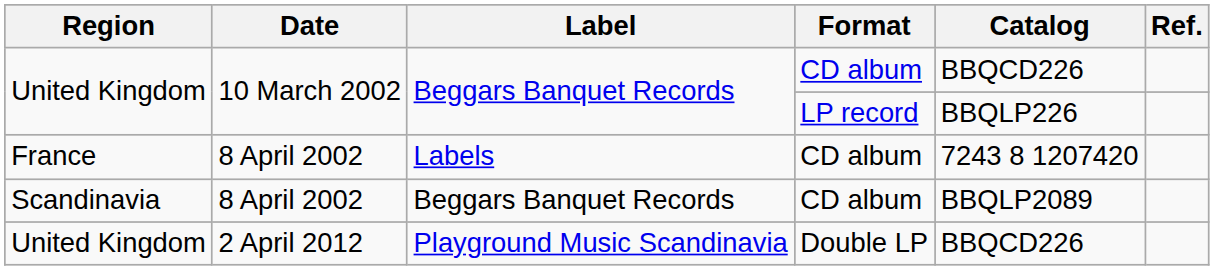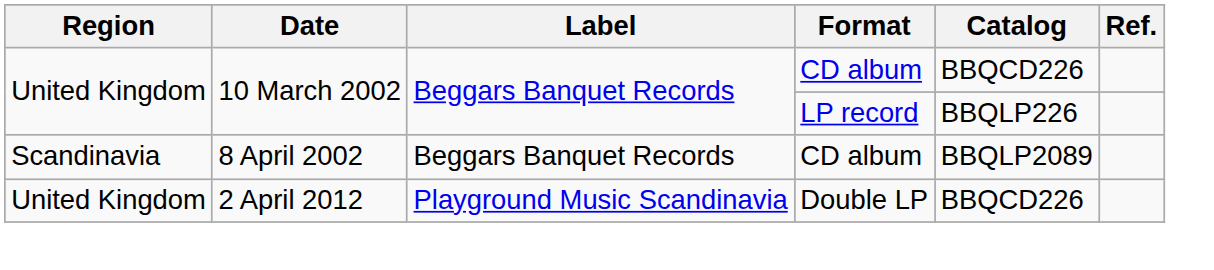- row: France | 8 April 2002 | Labels | CD album | 7243 8 1207420
